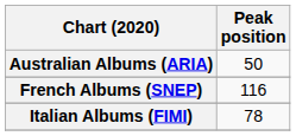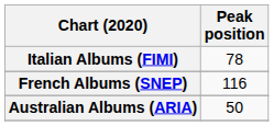rows swapped: Australian Albums (ARIA) <-> Italian Albums (FIMI)
